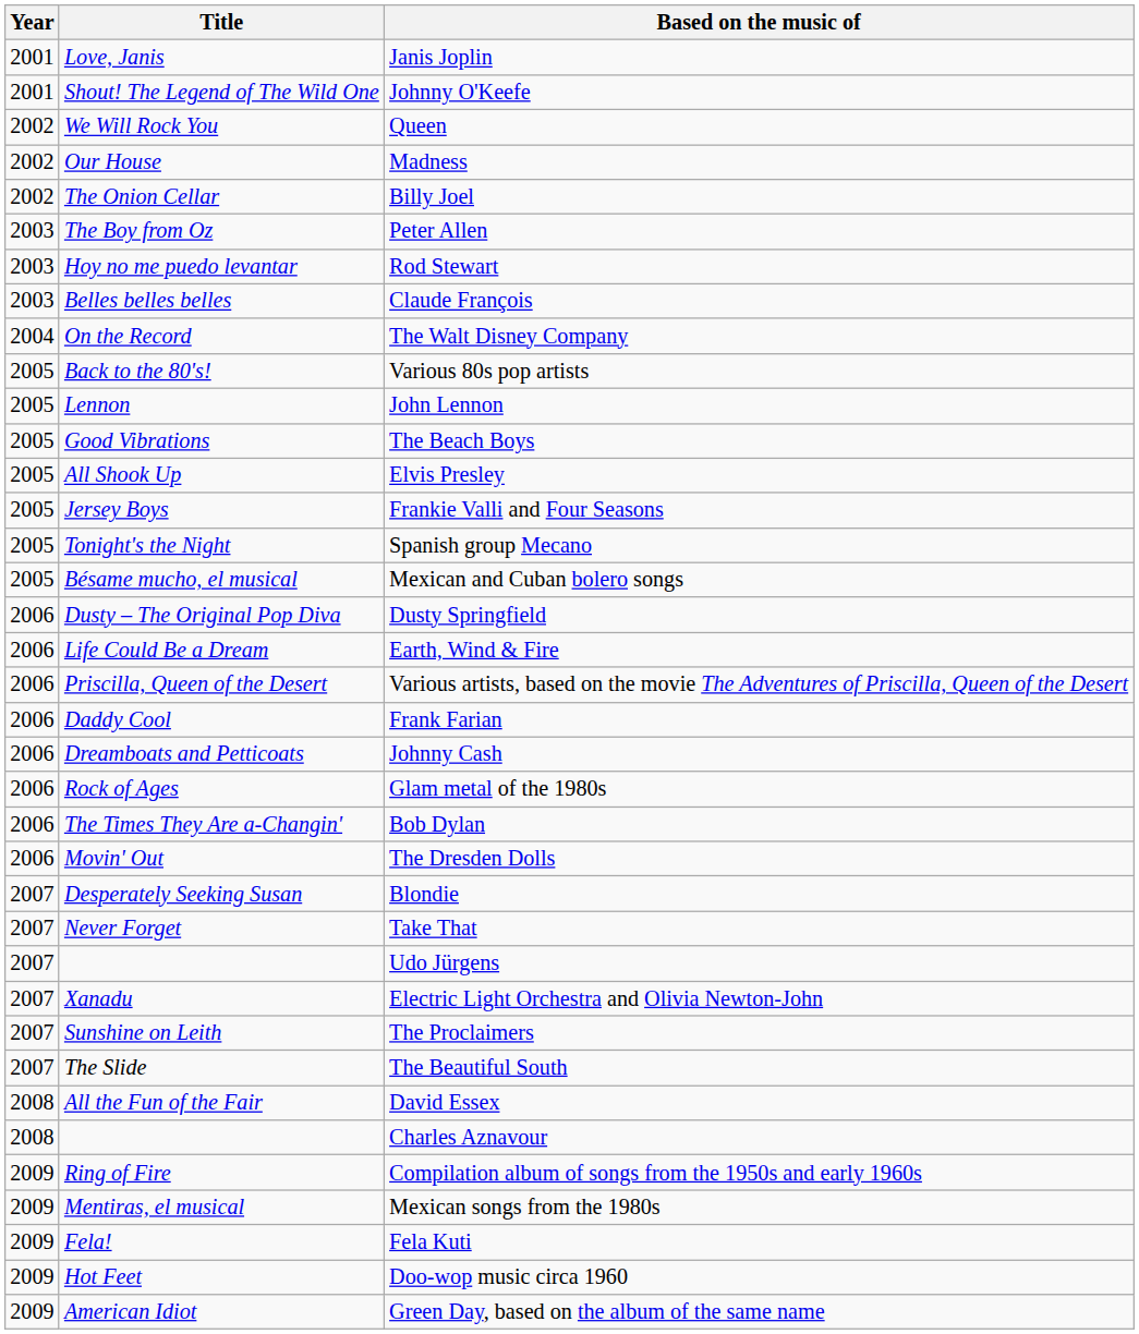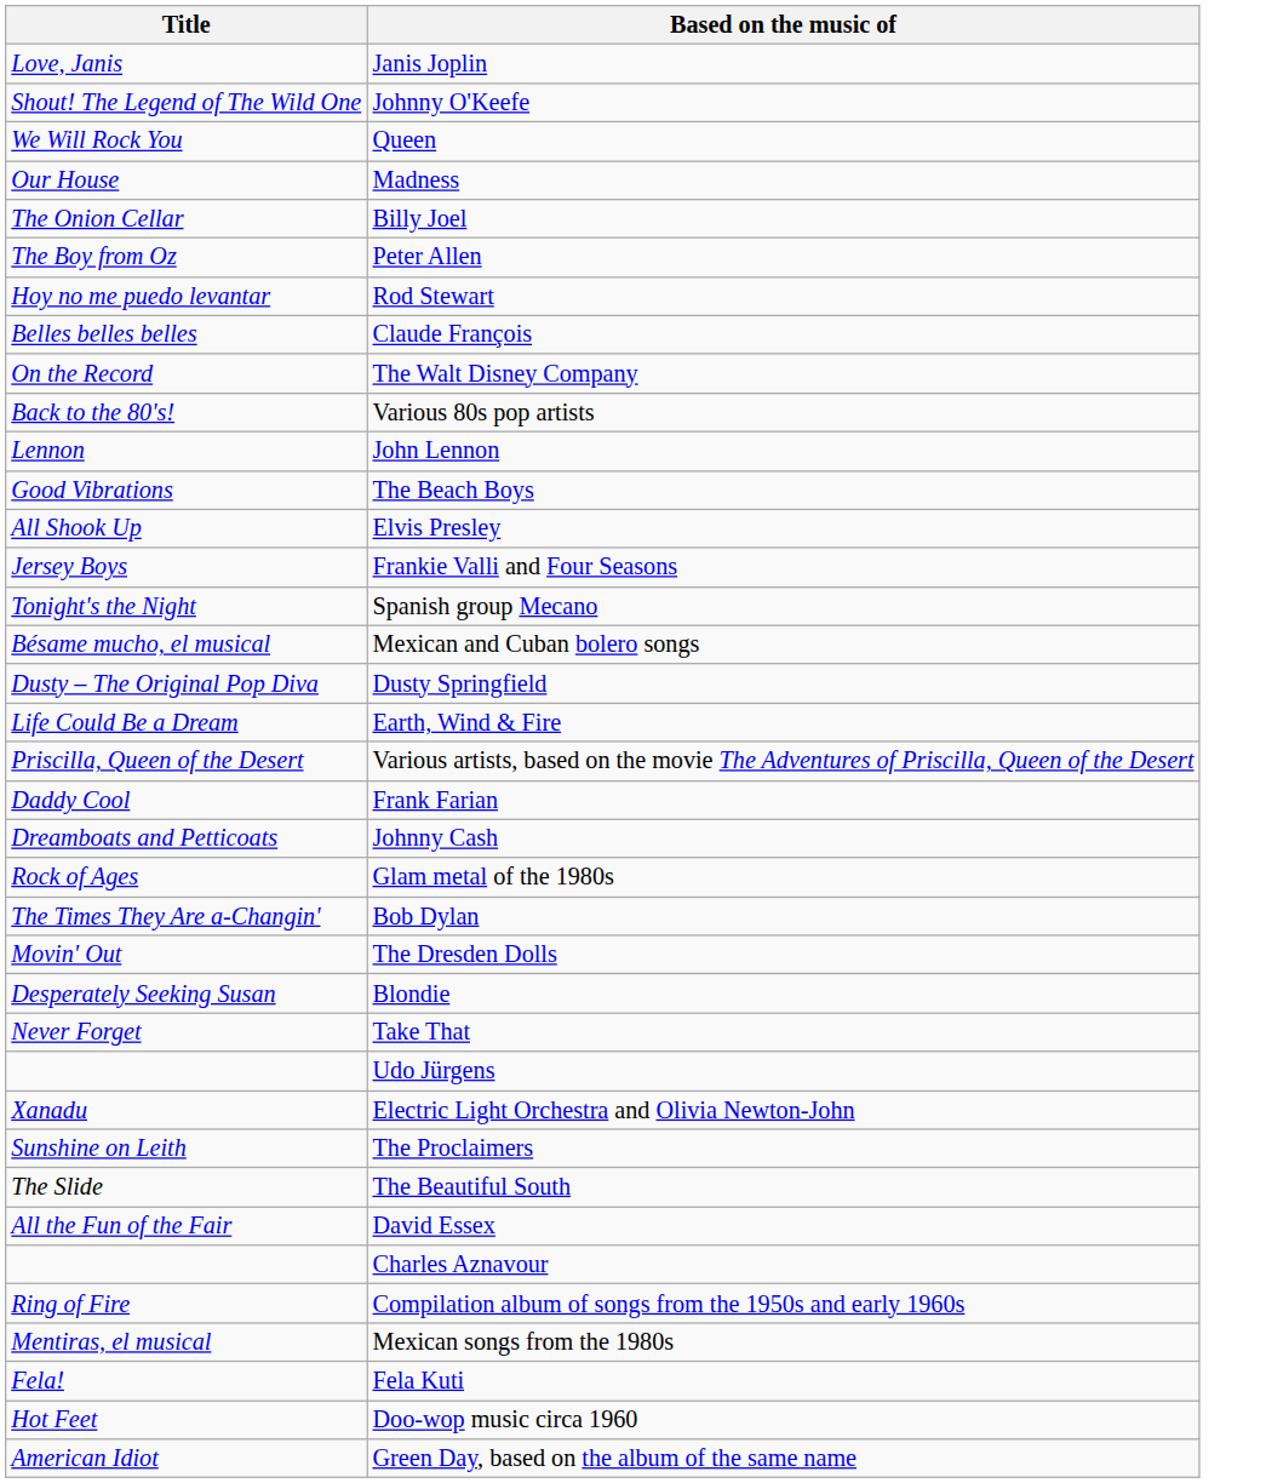- column: Year | 2001 | 2001 | 2002 | 2002 | 2002 | 2003 | 2003 | 2003 | 2004 | 2005 | 2005 | 2005 | 2005 | 2005 | 2005 | 2005 | 2006 | 2006 | 2006 | 2006 | 2006 | 2006 | 2006 | 2006 | 2007 | 2007 | 2007 | 2007 | 2007 | 2007 | 2008 | 2008 | 2009 | 2009 | 2009 | 2009 | 2009
